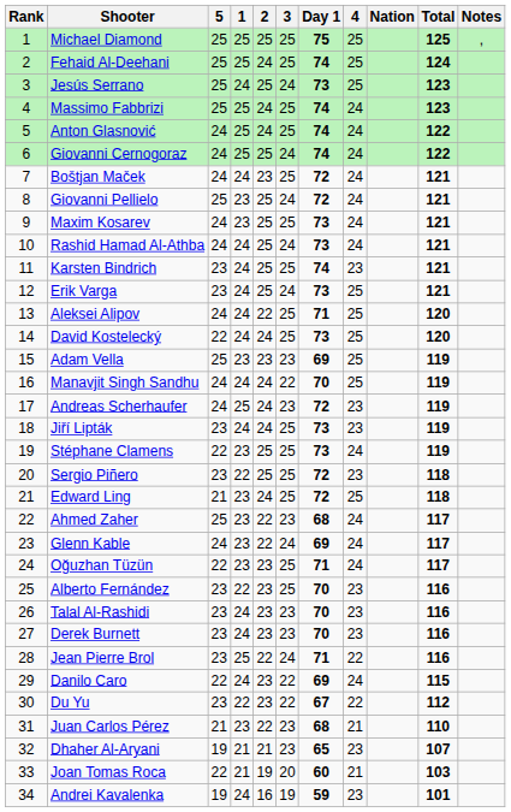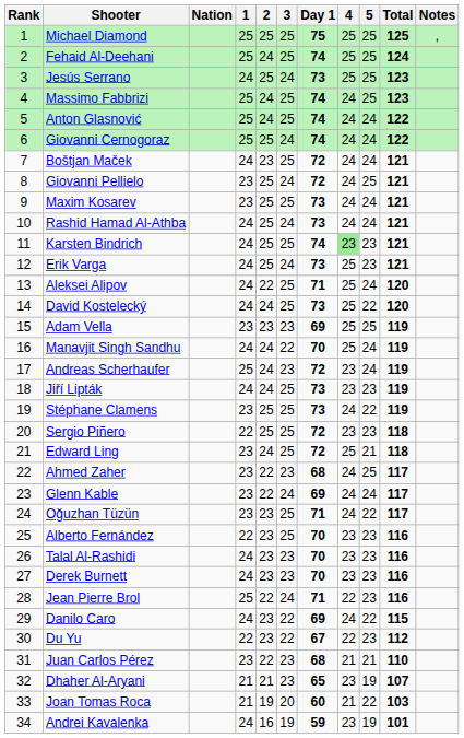columns swapped: Nation <-> 5
Karsten Bindrich | 4: no background -> lightgreen background
